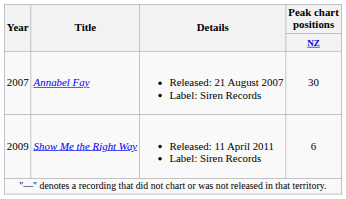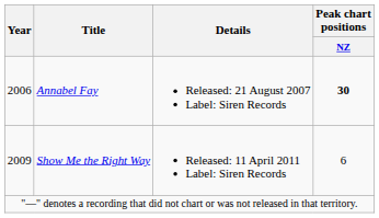Annabel Fay | Year: 2007 -> 2006
Annabel Fay | Peak chart positions / NZ: normal -> bold
